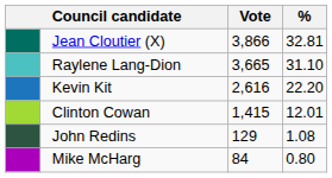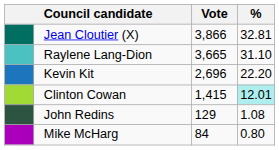Kevin Kit | Vote: 2,616 -> 2,696
Clinton Cowan | %: no background -> paleturquoise background
